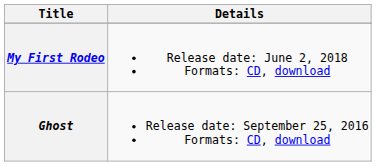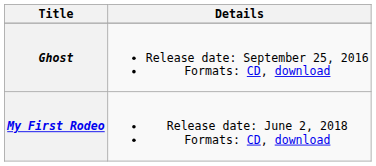rows swapped: Ghost <-> My First Rodeo
